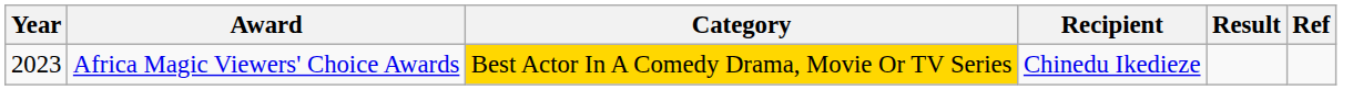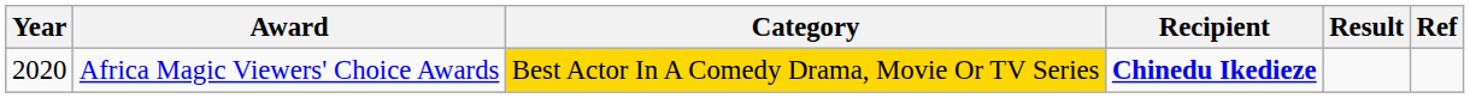Africa Magic Viewers' Choice Awards | Year: 2023 -> 2020
Africa Magic Viewers' Choice Awards | Recipient: normal -> bold
